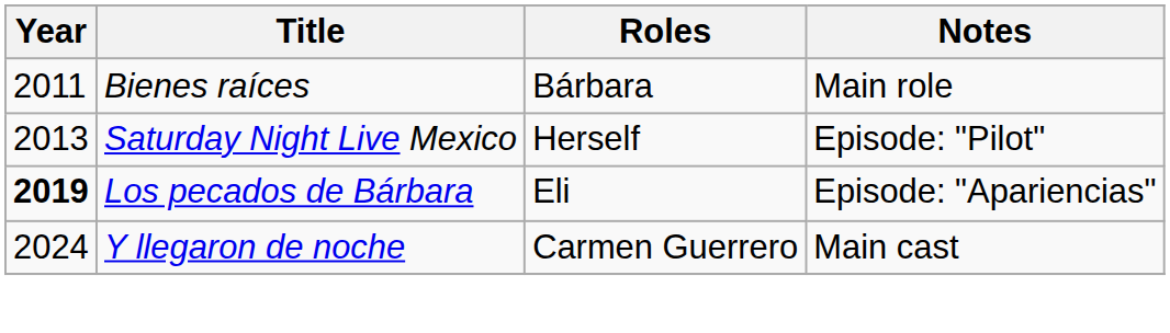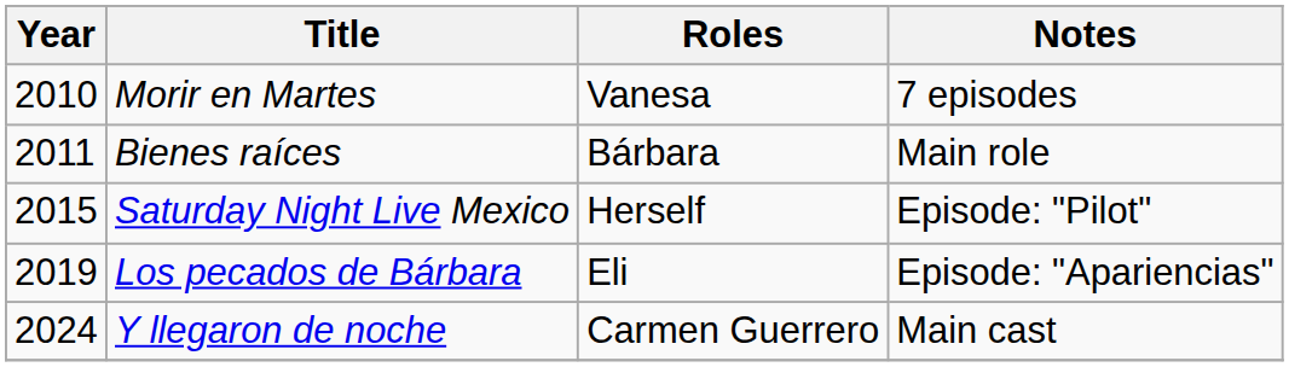+ row: 2010 | Morir en Martes | Vanesa | 7 episodes
Saturday Night Live Mexico | Year: 2013 -> 2015
Los pecados de Bárbara | Year: bold -> normal
